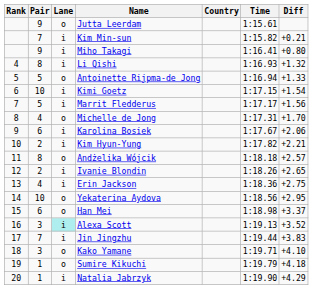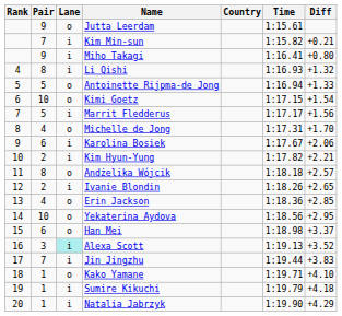Kimi Goetz | Lane: i -> o
Erin Jackson | Lane: i -> o
Erin Jackson | Diff: +2.75 -> +2.85
Kako Yamane | Pair: 3 -> 1
Sumire Kikuchi | Lane: o -> i
